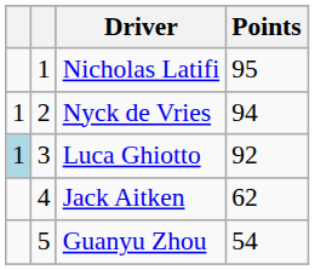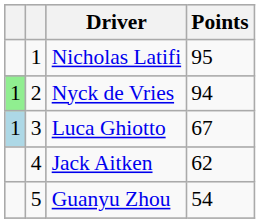Nyck de Vries | column 1: no background -> lightgreen background
Luca Ghiotto | Points: 92 -> 67
